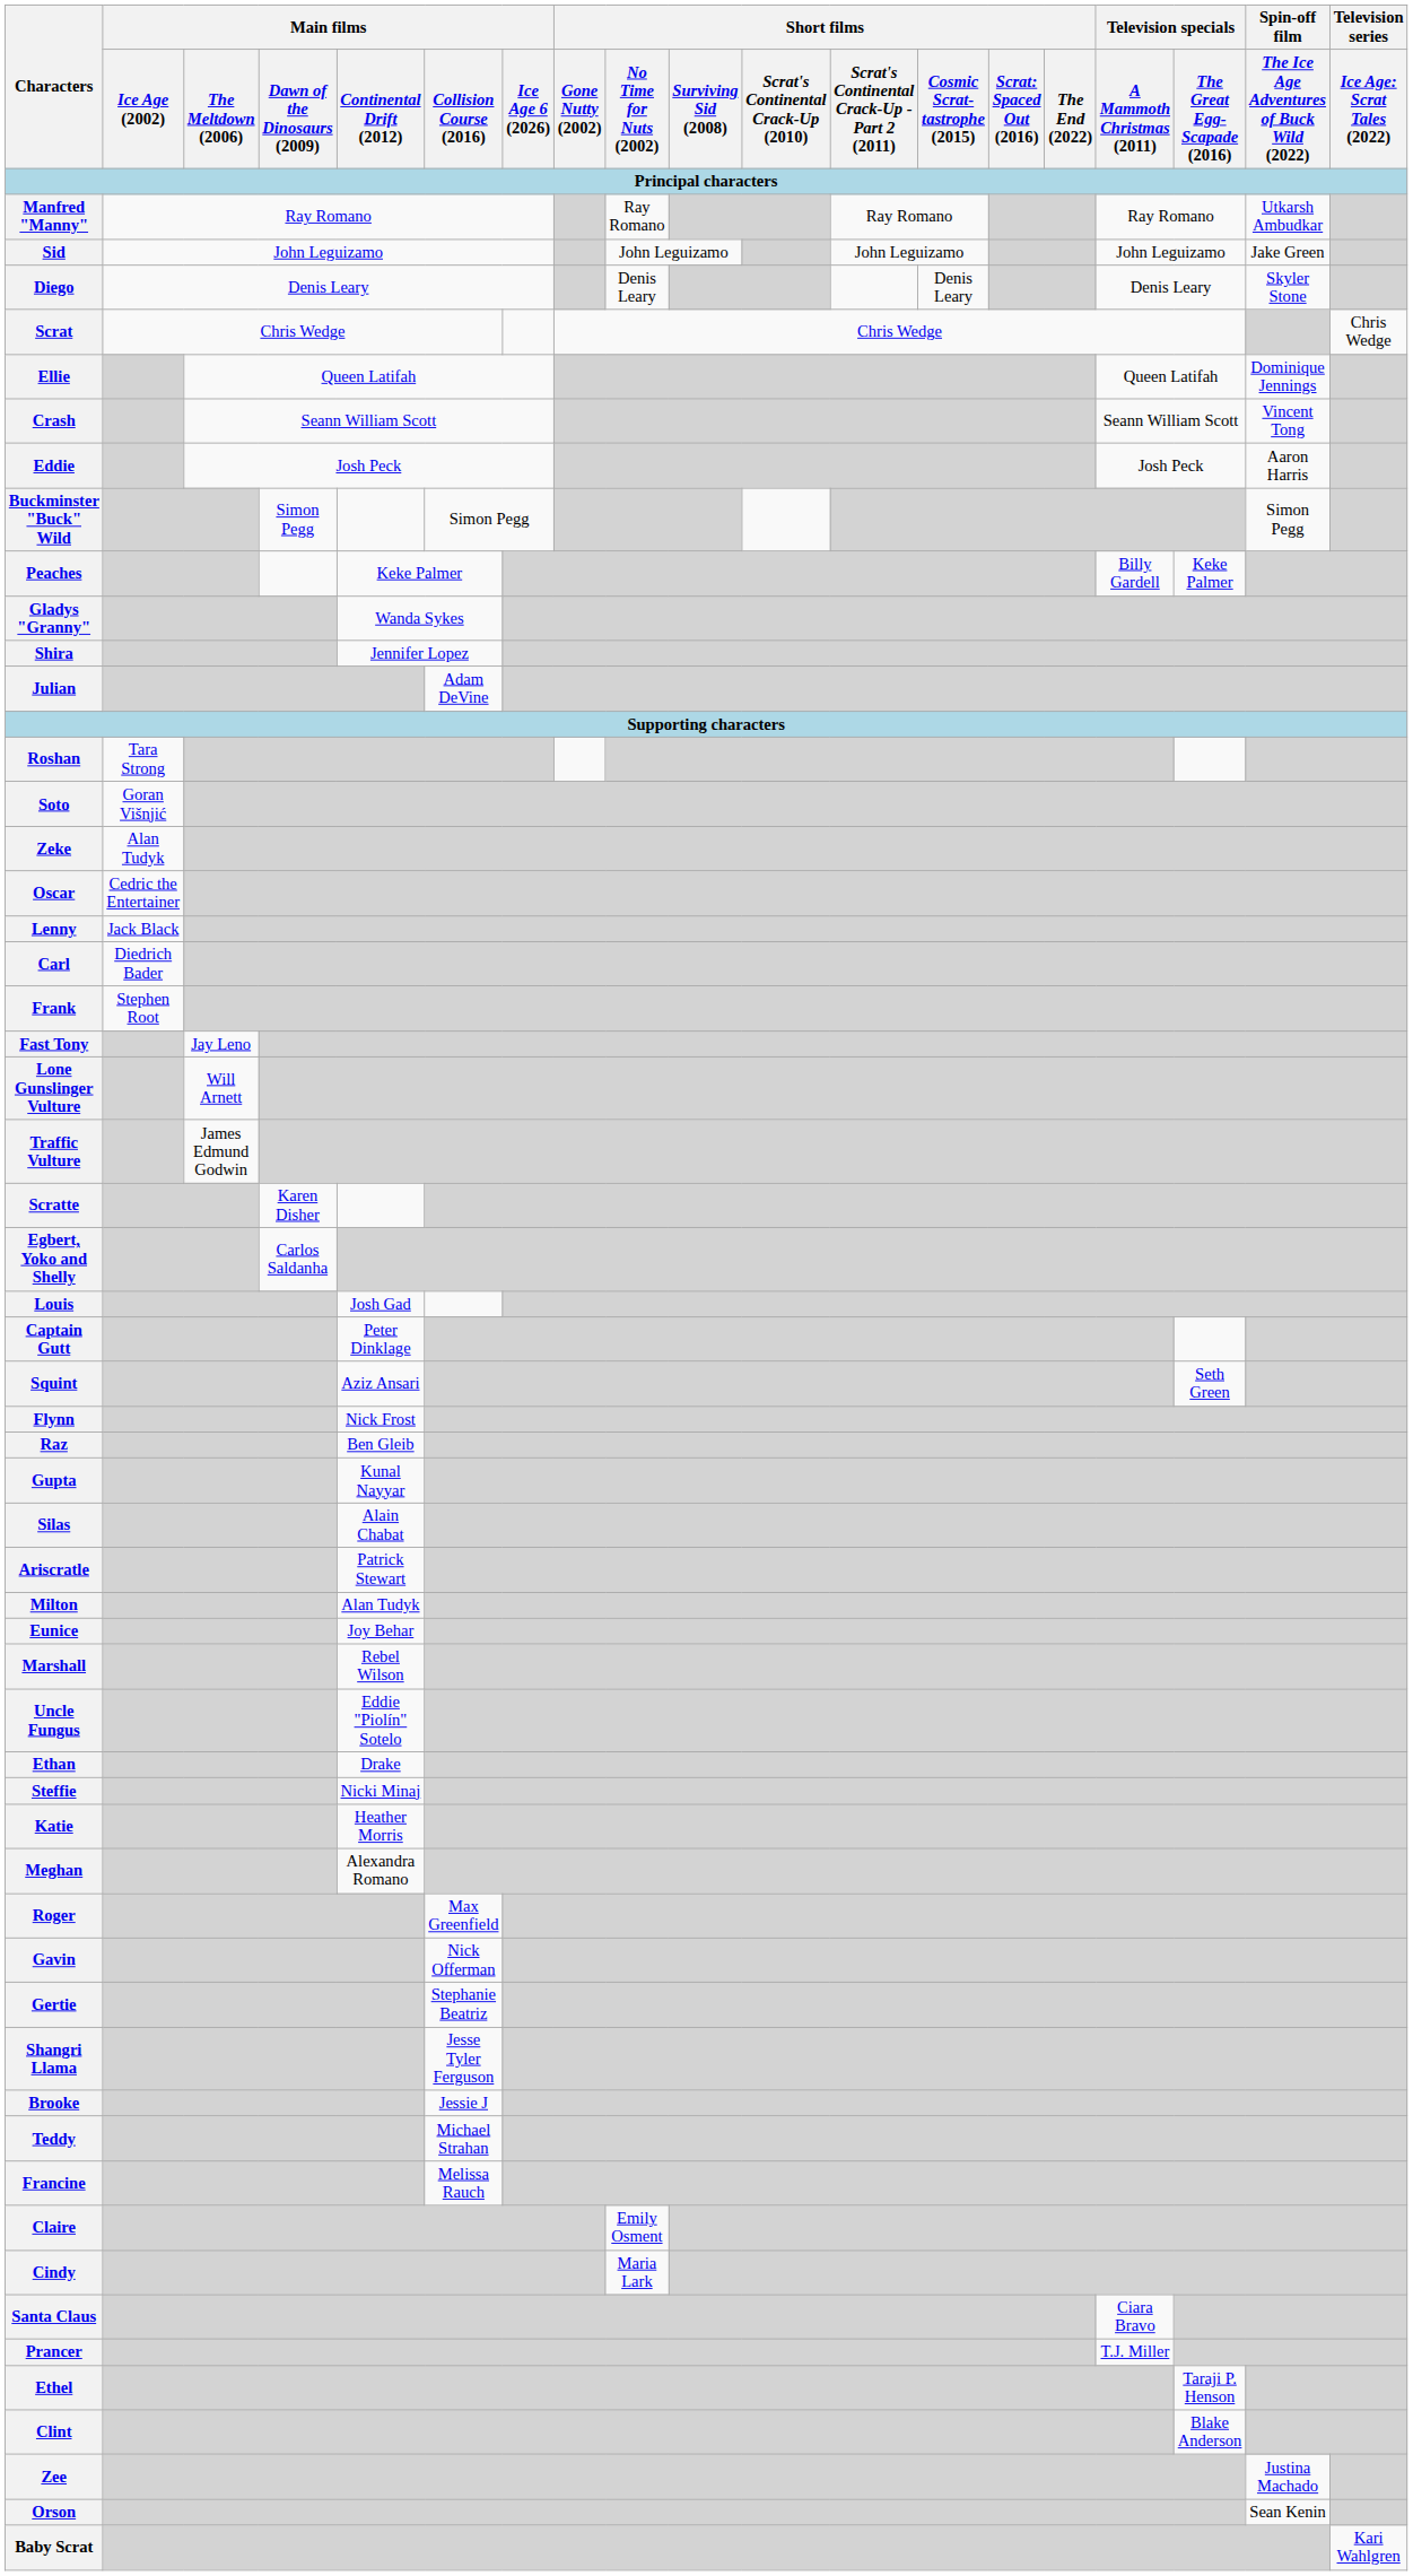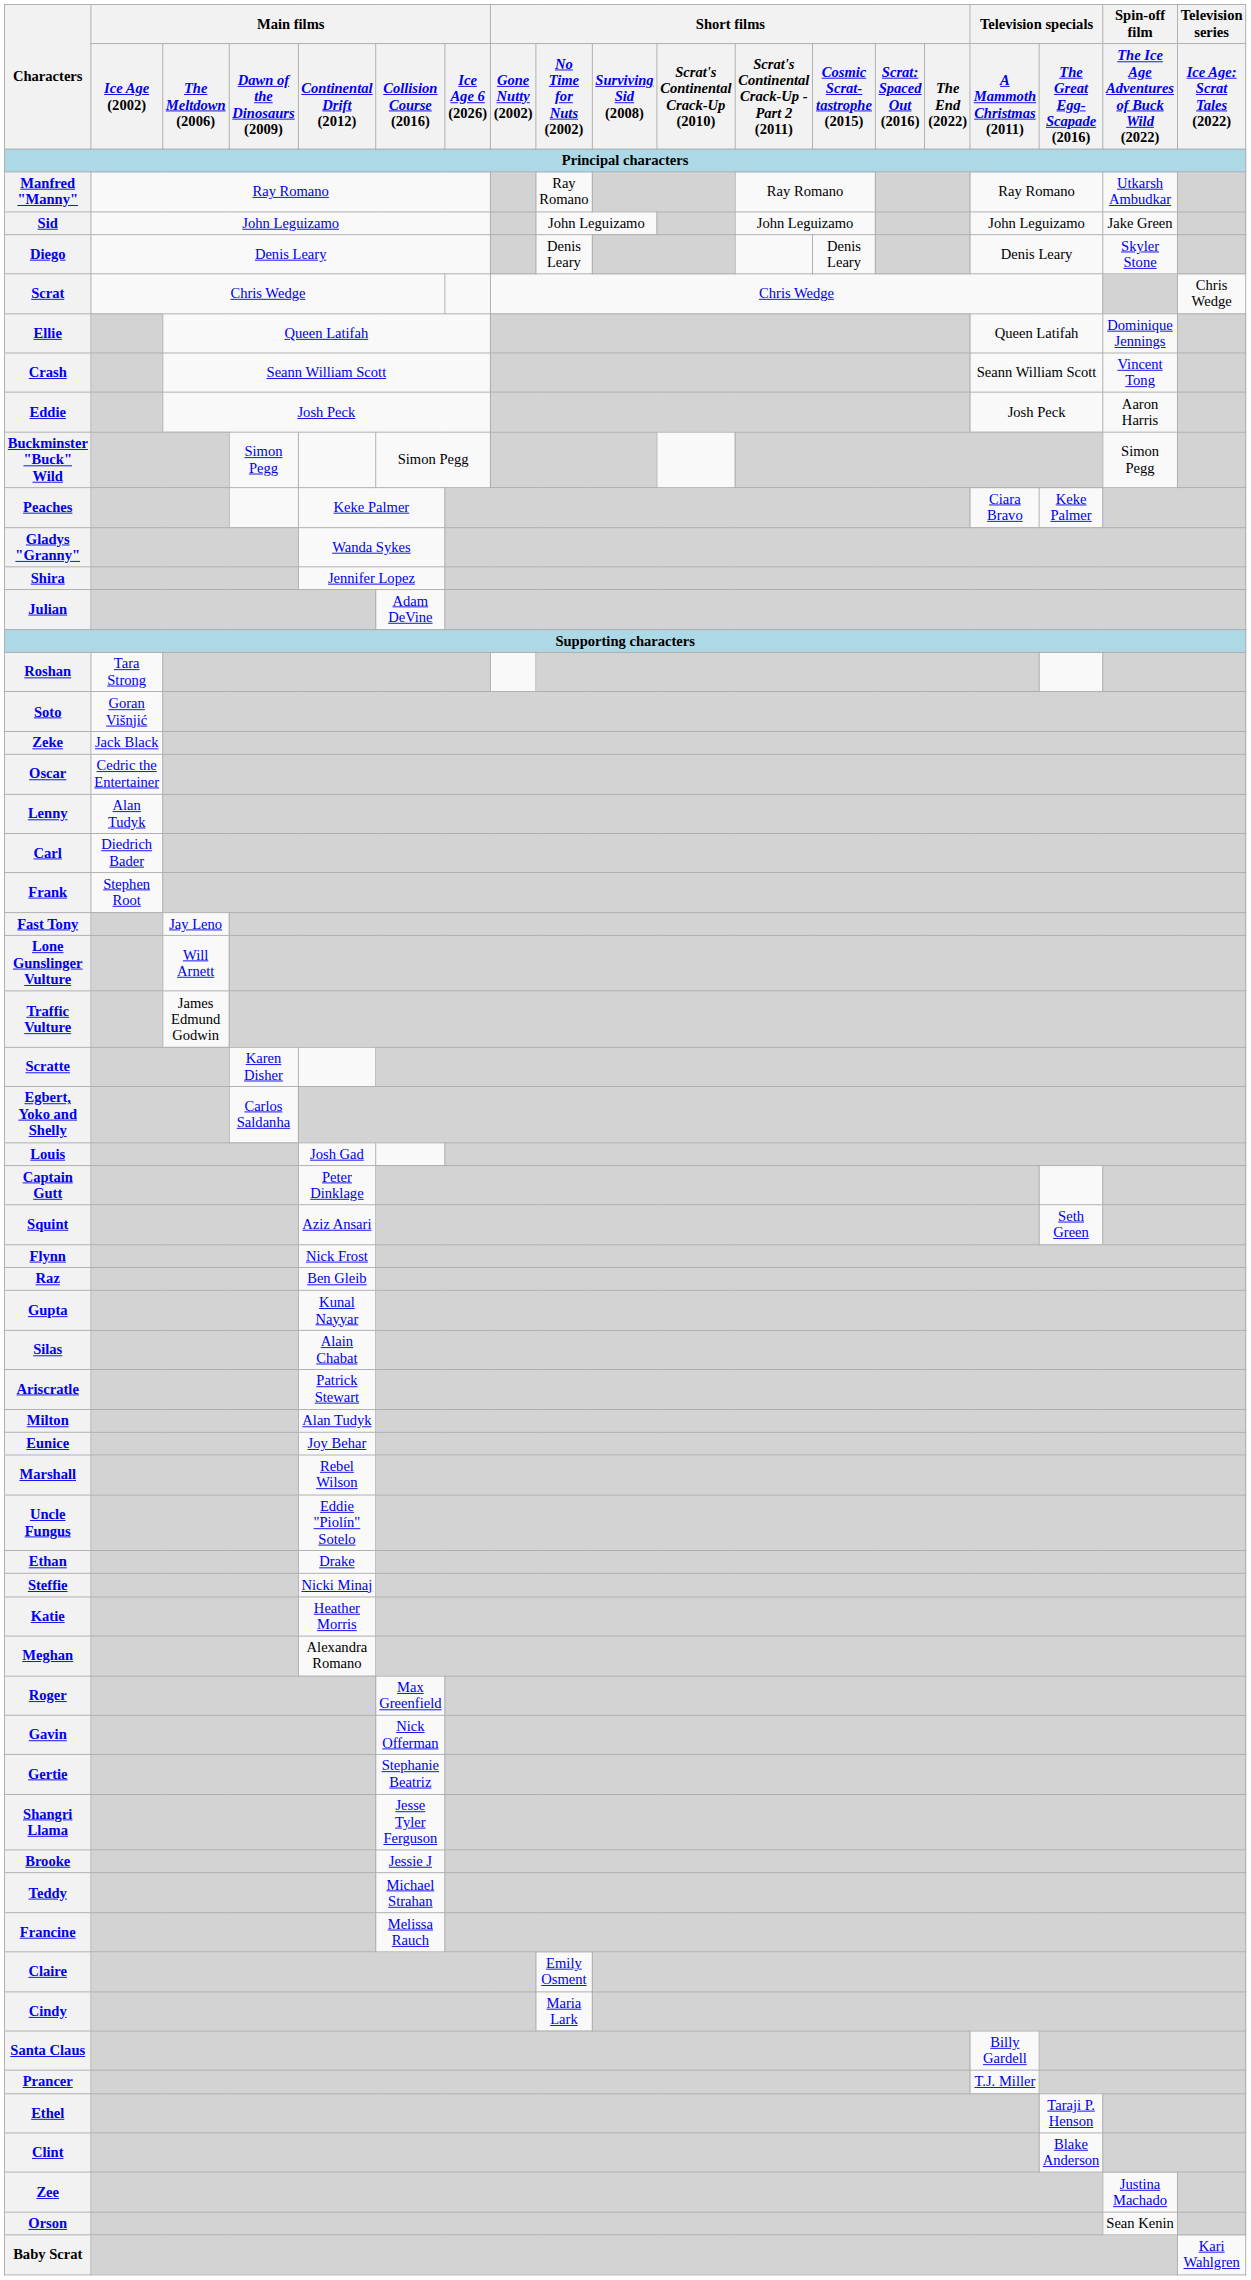Peaches | column 16: Billy Gardell -> Ciara Bravo
Zeke | Main films / Ice Age (2002) / Principal characters: Alan Tudyk -> Jack Black
Lenny | Main films / Ice Age (2002) / Principal characters: Jack Black -> Alan Tudyk
Santa Claus | column 16: Ciara Bravo -> Billy Gardell
